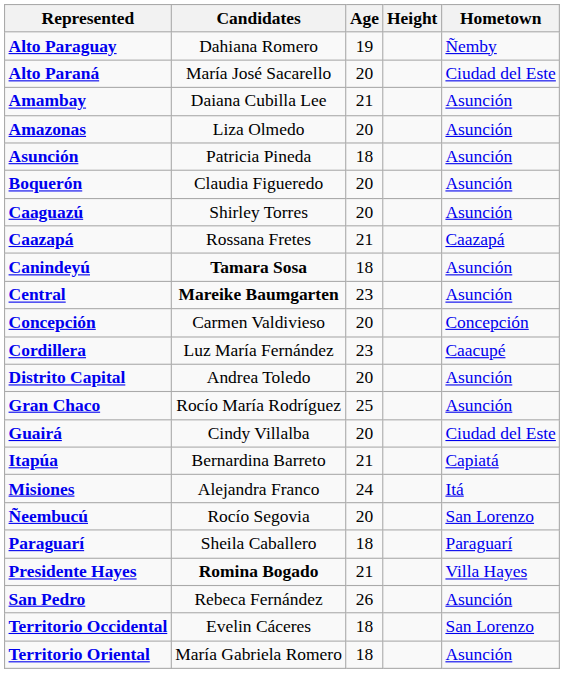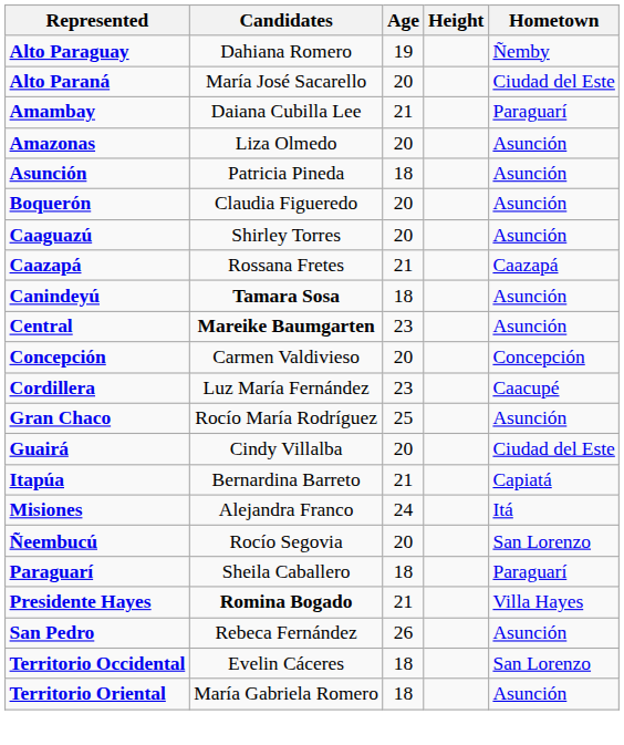Amambay | Hometown: Asunción -> Paraguarí
- row: Distrito Capital | Andrea Toledo | 20 | Asunción
